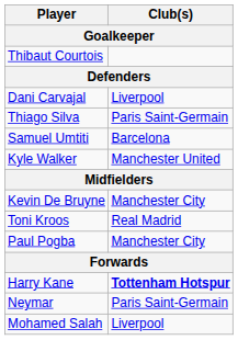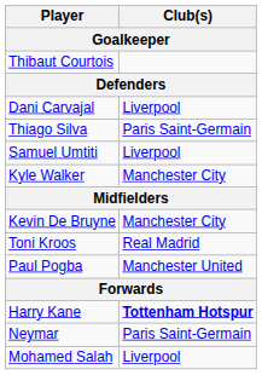Samuel Umtiti | Club(s): Barcelona -> Liverpool
Kyle Walker | Club(s): Manchester United -> Manchester City
Paul Pogba | Club(s): Manchester City -> Manchester United
